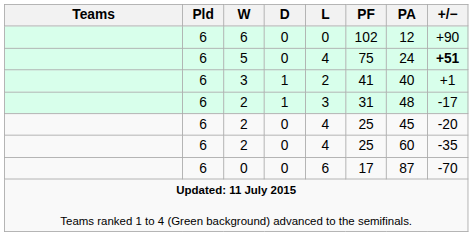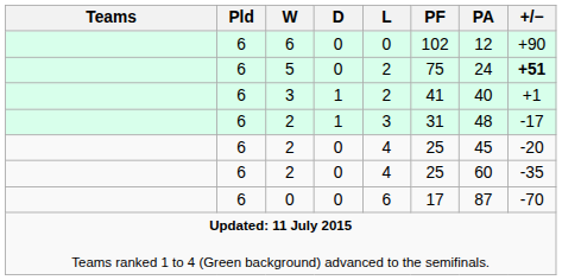5 | L: 4 -> 2
